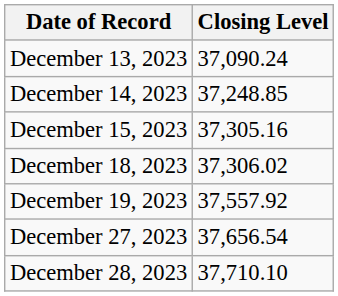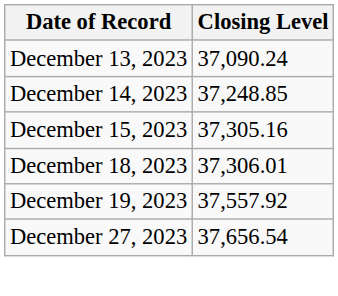December 18, 2023 | Closing Level: 37,306.02 -> 37,306.01
- row: December 28, 2023 | 37,710.10
